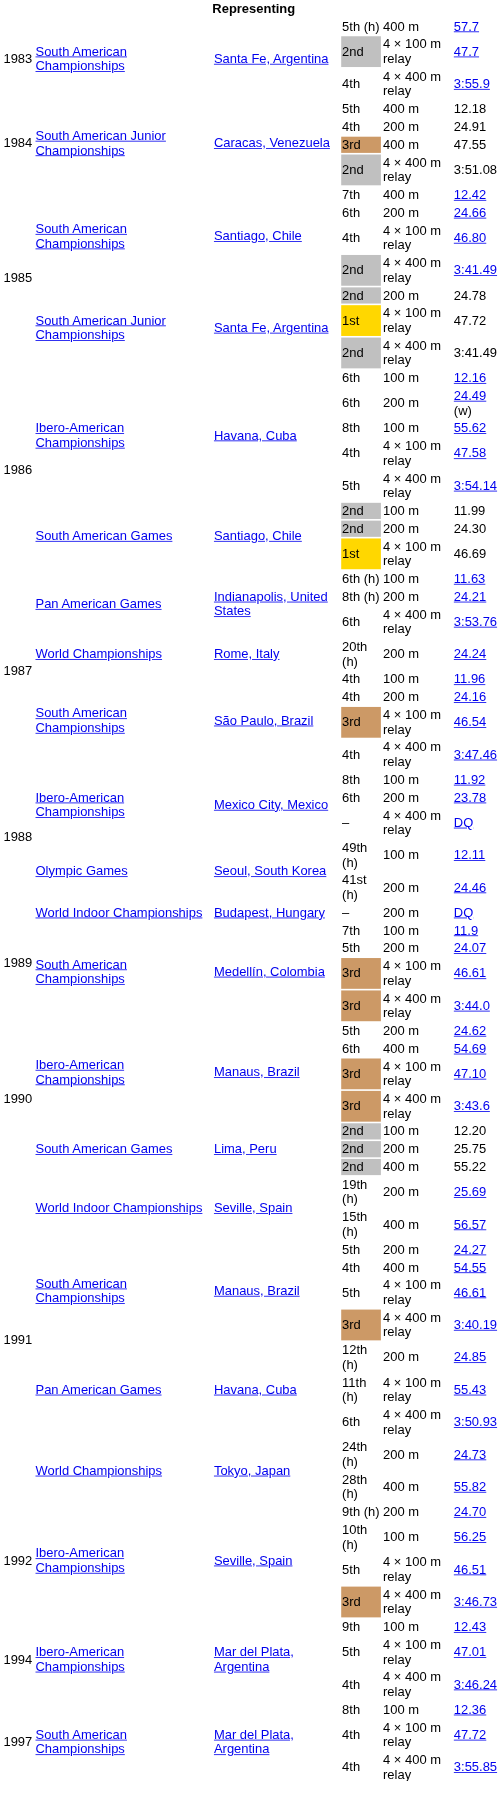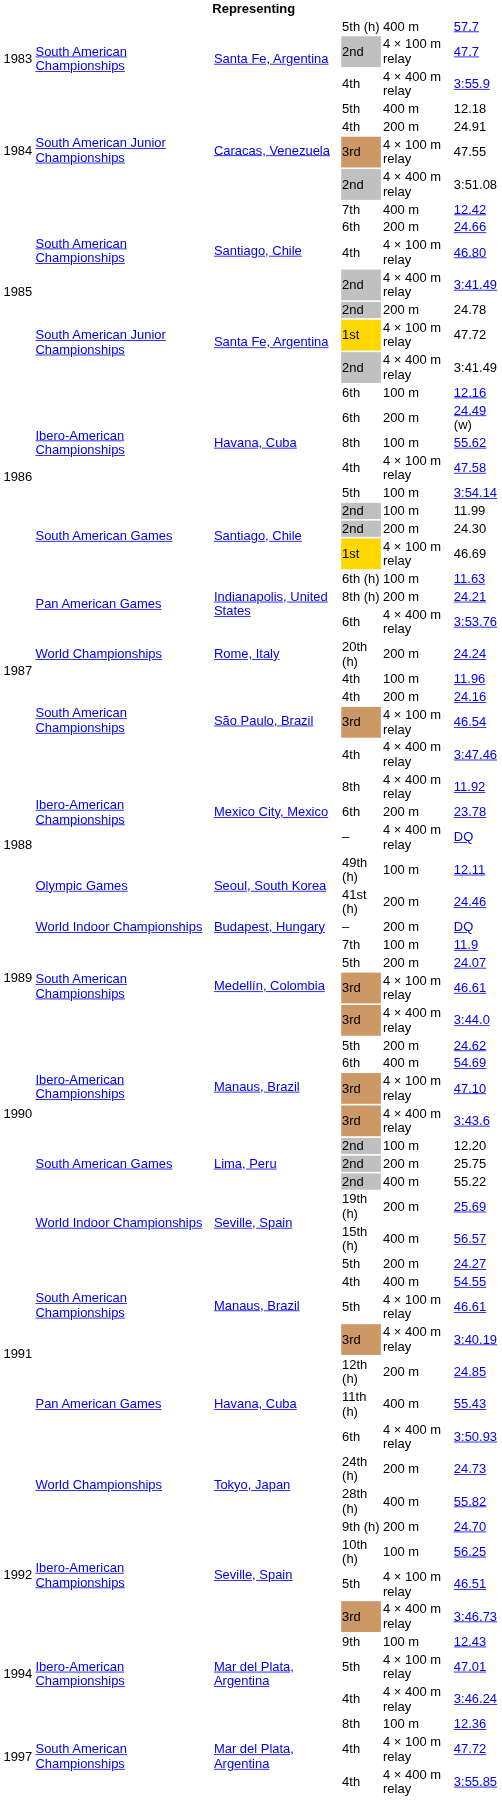1984 / 3rd | column 5: 400 m -> 4 × 100 m relay
1986 / 5th | column 5: 4 × 400 m relay -> 100 m
1988 / 8th | column 5: 100 m -> 4 × 400 m relay
11th (h) | column 5: 4 × 100 m relay -> 400 m
